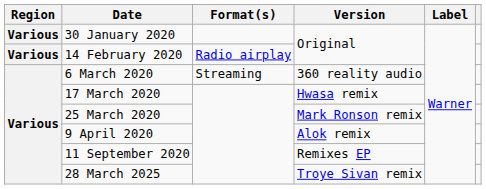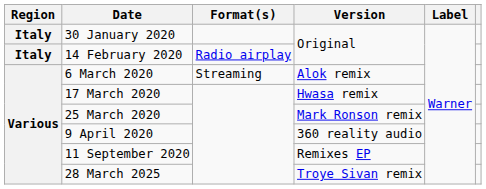30 January 2020 | Region: Various -> Italy
14 February 2020 | Region: Various -> Italy
6 March 2020 | Version: 360 reality audio -> Alok remix
9 April 2020 | Version: Alok remix -> 360 reality audio
